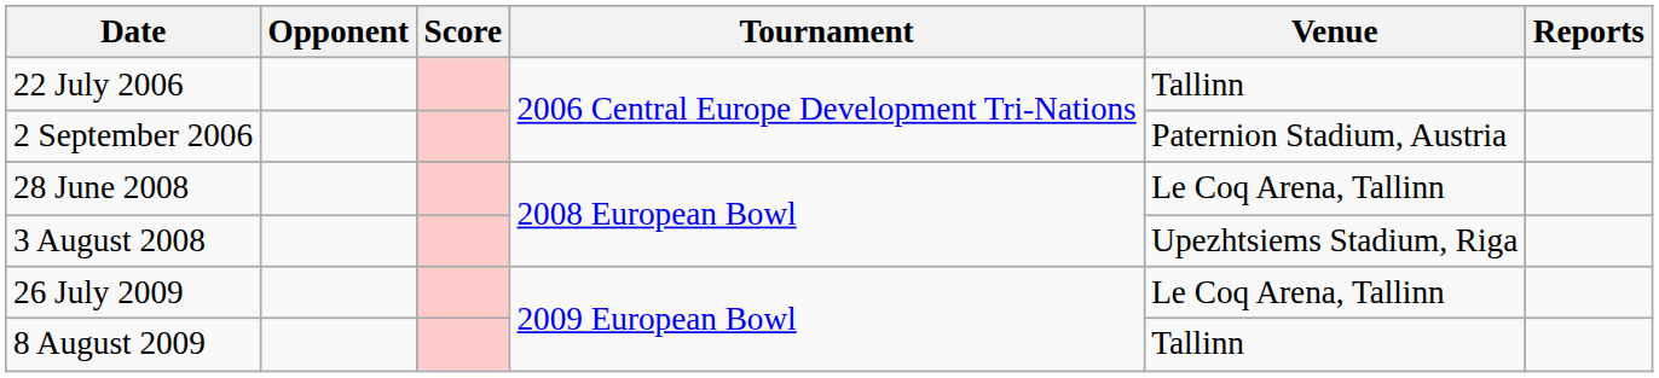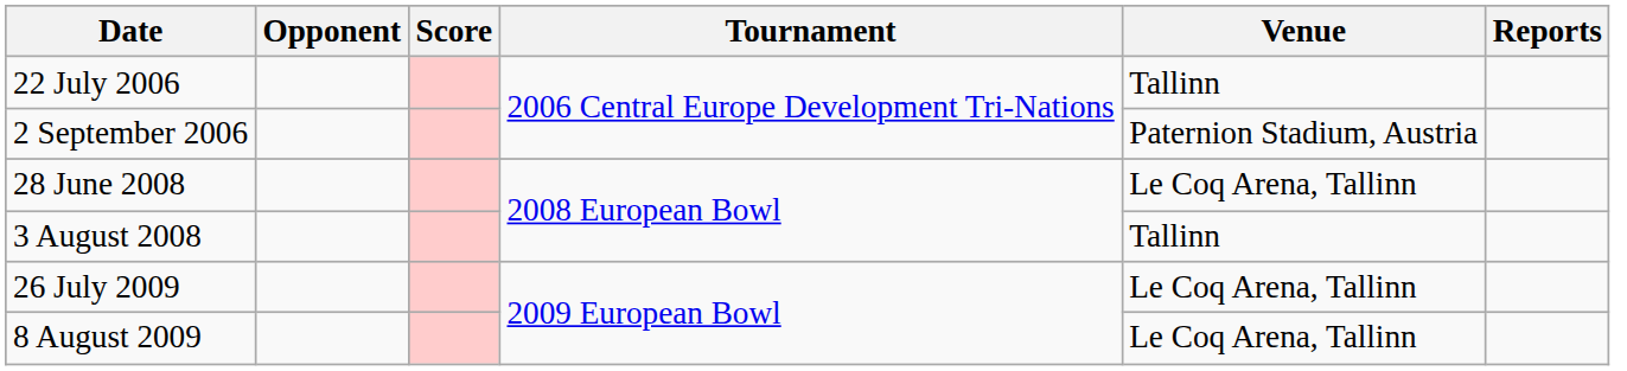3 August 2008 | Venue: Upezhtsiems Stadium, Riga -> Tallinn
8 August 2009 | Venue: Tallinn -> Le Coq Arena, Tallinn
